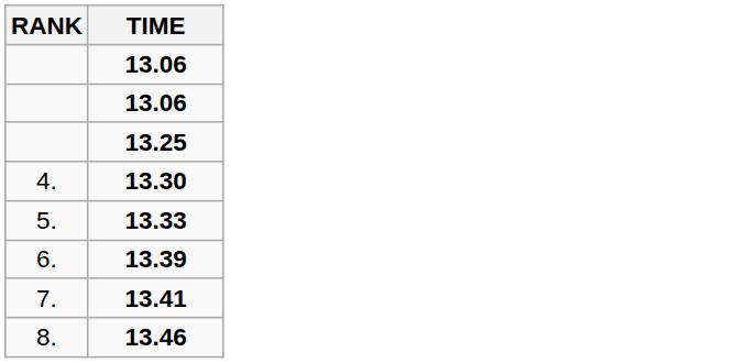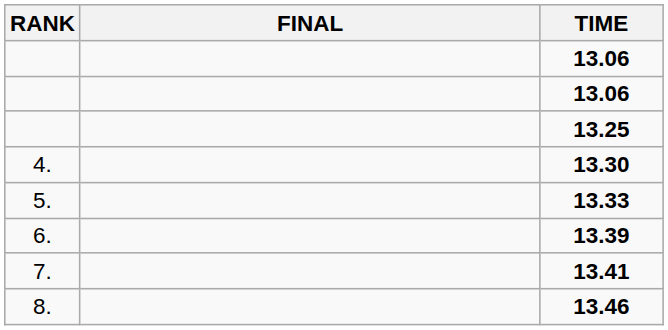+ column: FINAL
